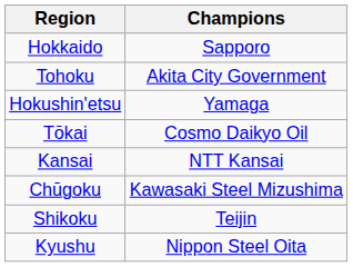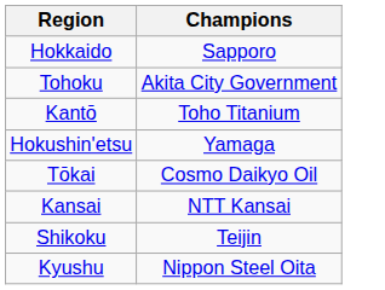+ row: Kantō | Toho Titanium
- row: Chūgoku | Kawasaki Steel Mizushima
